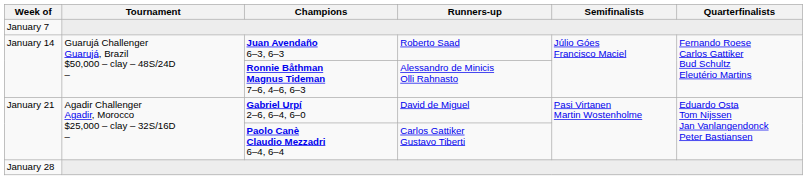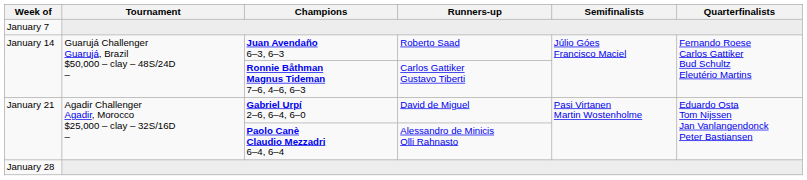Ronnie Båthman Magnus Tideman 7–6, 4–6, 6–3 | Runners-up: Alessandro de Minicis Olli Rahnasto -> Carlos Gattiker Gustavo Tiberti
Paolo Canè Claudio Mezzadri 6–4, 6–4 | Runners-up: Carlos Gattiker Gustavo Tiberti -> Alessandro de Minicis Olli Rahnasto
